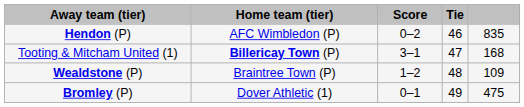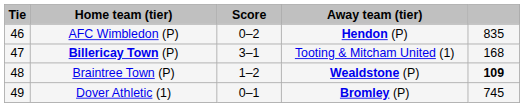columns swapped: Tie <-> Away team (tier)
Braintree Town (P) | column 5: normal -> bold
Dover Athletic (1) | column 5: 475 -> 745
